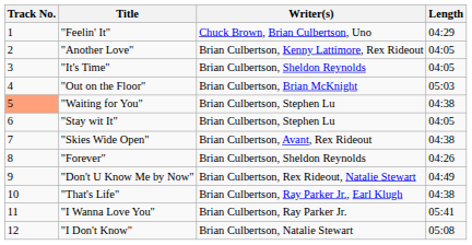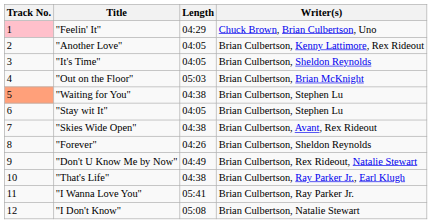columns swapped: Writer(s) <-> Length
"Feelin' It" | Track No.: no background -> pink background
